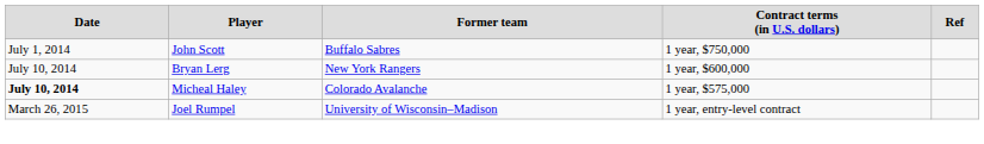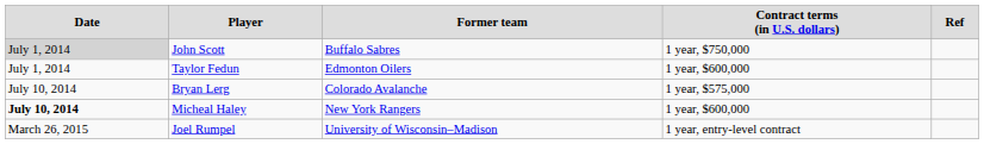John Scott | column 1: no background -> lightgrey background
+ row: July 1, 2014 | Taylor Fedun | Edmonton Oilers | 1 year, $600,000
Bryan Lerg | column 3: New York Rangers -> Colorado Avalanche
Bryan Lerg | column 4: 1 year, $600,000 -> 1 year, $575,000
Micheal Haley | column 3: Colorado Avalanche -> New York Rangers
Micheal Haley | column 4: 1 year, $575,000 -> 1 year, $600,000
